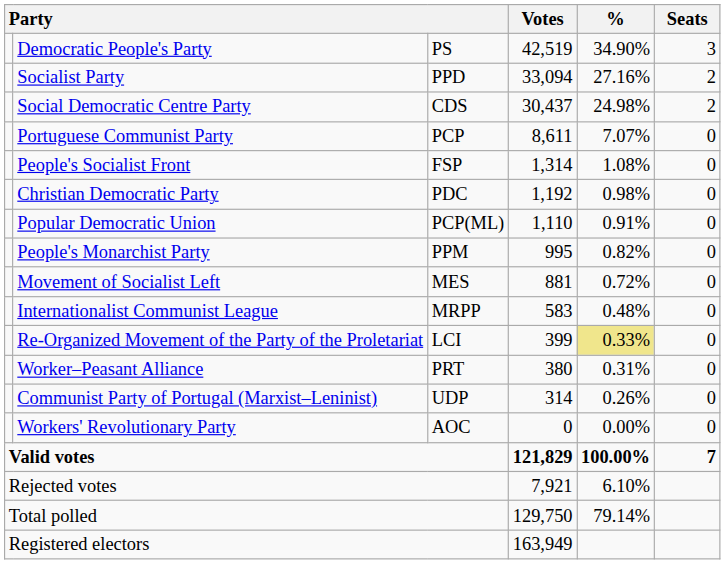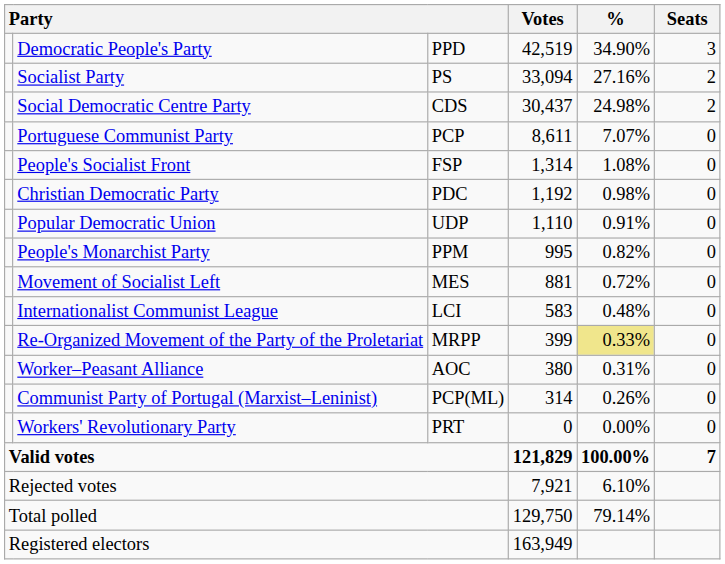Democratic People's Party | column 3: PS -> PPD
Socialist Party | column 3: PPD -> PS
Popular Democratic Union | column 3: PCP(ML) -> UDP
Internationalist Communist League | column 3: MRPP -> LCI
Re-Organized Movement of the Party of the Proletariat | column 3: LCI -> MRPP
Worker–Peasant Alliance | column 3: PRT -> AOC
Communist Party of Portugal (Marxist–Leninist) | column 3: UDP -> PCP(ML)
Workers' Revolutionary Party | column 3: AOC -> PRT
